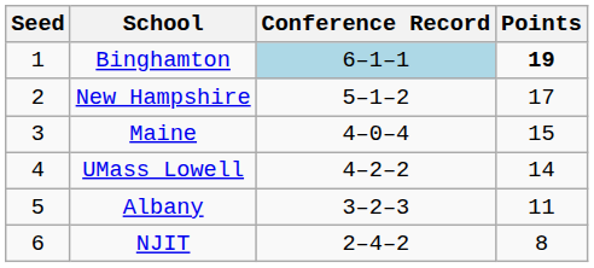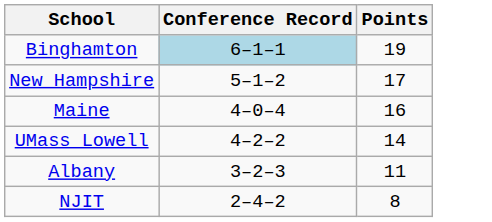- column: Seed | 1 | 2 | 3 | 4 | 5 | 6
Binghamton | Points: bold -> normal
Maine | Points: 15 -> 16
